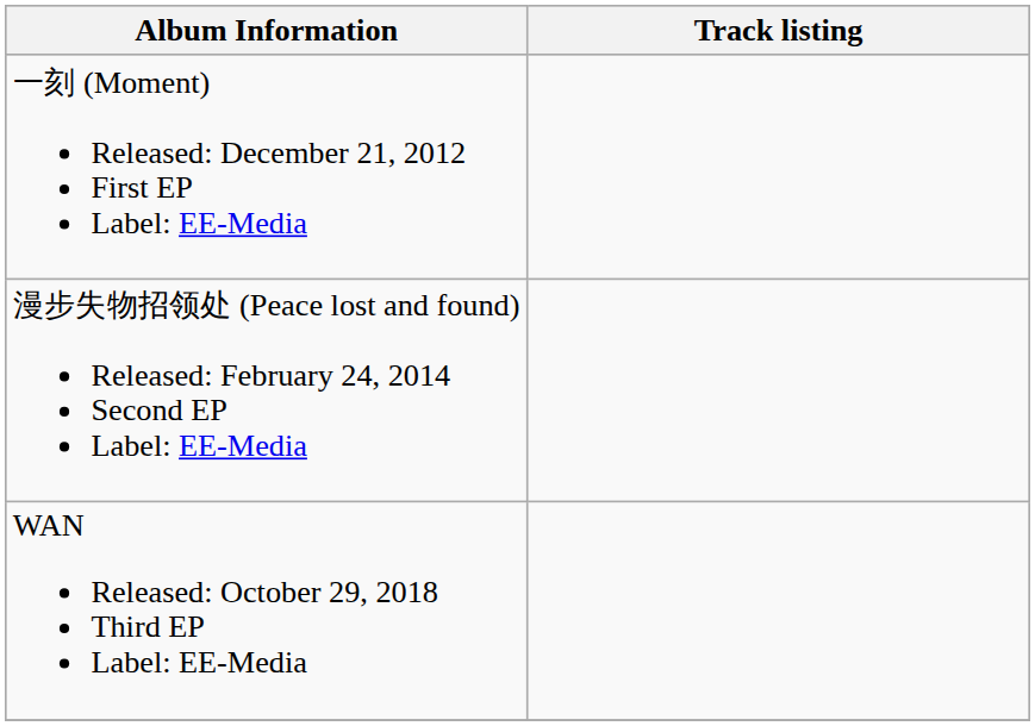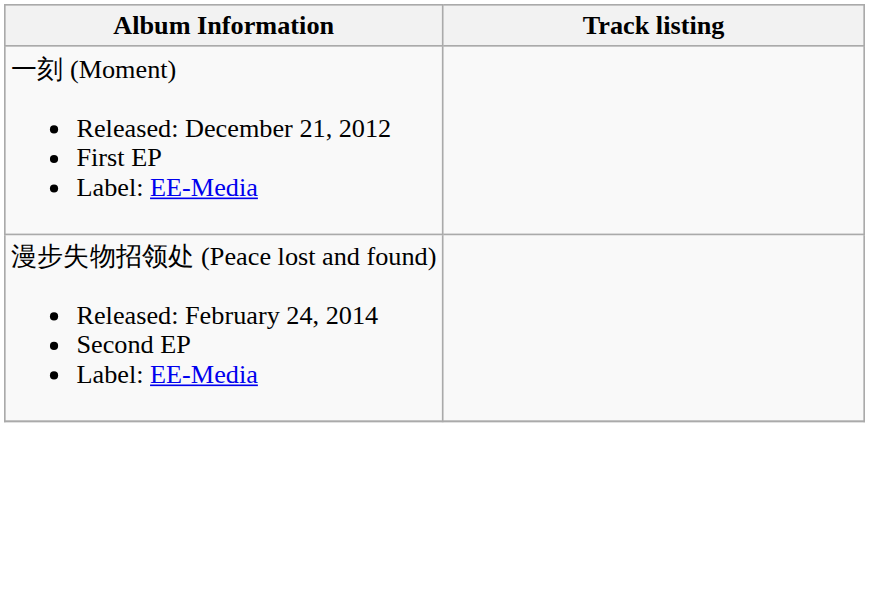- row: WAN Released: October 29, 2018 Third EP Label: EE-Media
